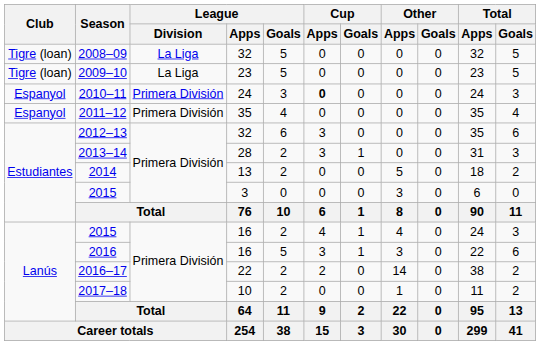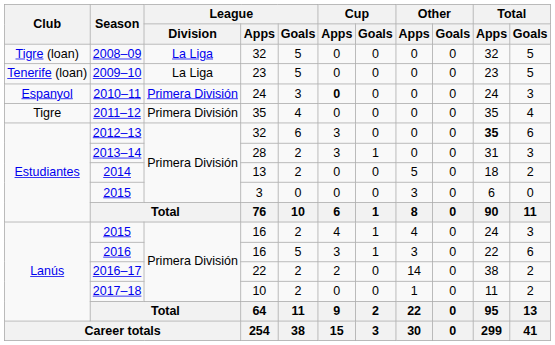2009–10 | Club: Tigre (loan) -> Tenerife (loan)
2011–12 | Club: Espanyol -> Tigre
2012–13 | Total / Apps: normal -> bold
